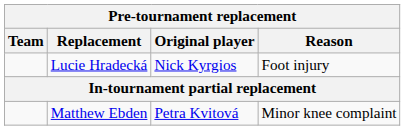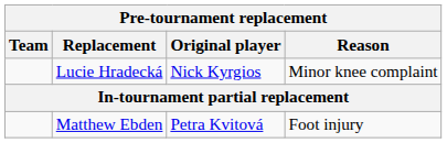Lucie Hradecká | Reason: Foot injury -> Minor knee complaint
Matthew Ebden | Reason: Minor knee complaint -> Foot injury
